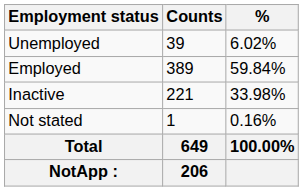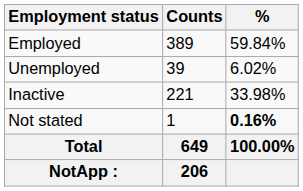rows swapped: Employed <-> Unemployed
Not stated | %: normal -> bold
